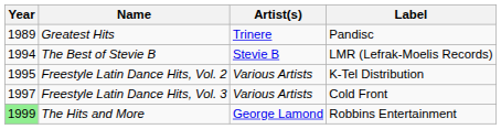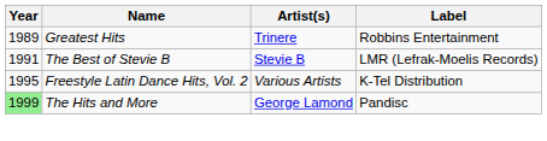Greatest Hits | Label: Pandisc -> Robbins Entertainment
The Best of Stevie B | Year: 1994 -> 1991
- row: 1997 | Freestyle Latin Dance Hits, Vol. 3 | Various Artists | Cold Front
The Hits and More | Label: Robbins Entertainment -> Pandisc
